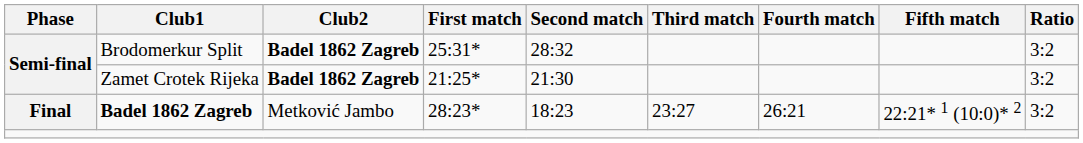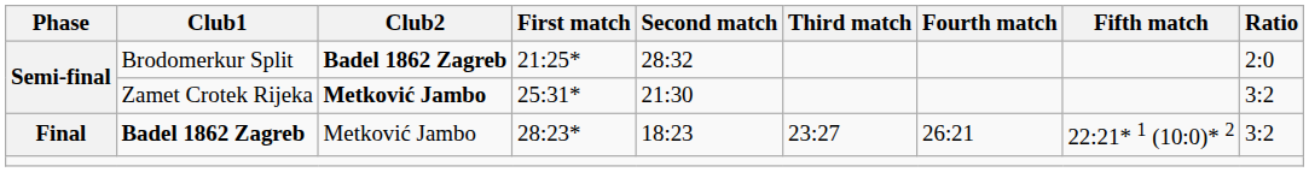Brodomerkur Split | First match: 25:31* -> 21:25*
Brodomerkur Split | Ratio: 3:2 -> 2:0
Zamet Crotek Rijeka | Club2: Badel 1862 Zagreb -> Metković Jambo
Zamet Crotek Rijeka | First match: 21:25* -> 25:31*
